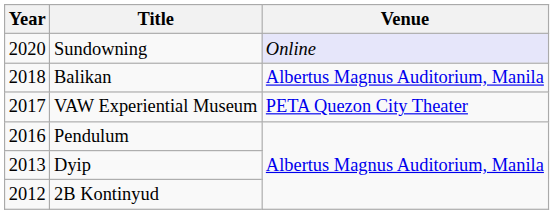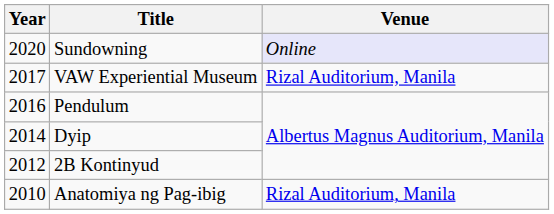- row: 2018 | Balikan | Albertus Magnus Auditorium, Manila
VAW Experiential Museum | Venue: PETA Quezon City Theater -> Rizal Auditorium, Manila
Dyip | Year: 2013 -> 2014
+ row: 2010 | Anatomiya ng Pag-ibig | Rizal Auditorium, Manila
